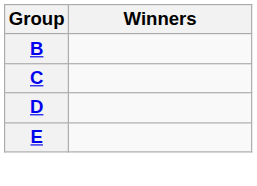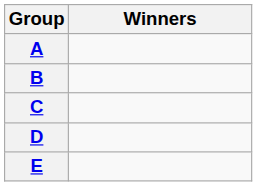+ row: A
